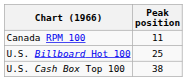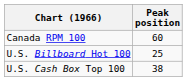Canada RPM 100 | Peak position: 11 -> 60
